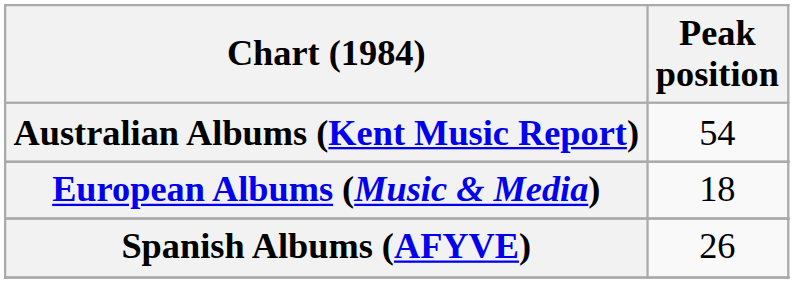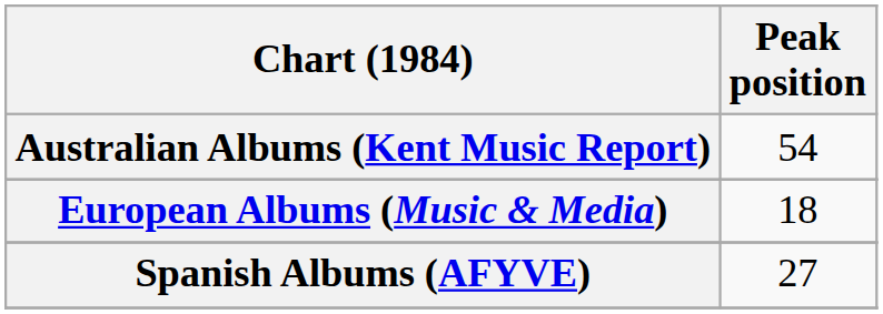Spanish Albums (AFYVE) | Peak position: 26 -> 27
